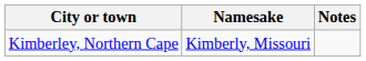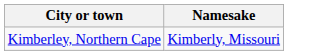- column: Notes
